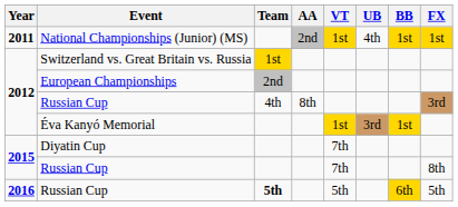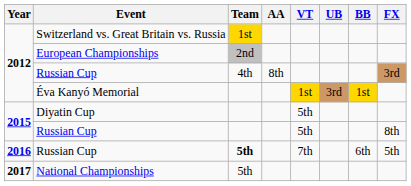- row: 2011 | National Championships (Junior) (MS) | 2nd | 1st | 4th | 1st | 1st
Diyatin Cup | VT: 7th -> 5th
2015 / Russian Cup | VT: 7th -> 5th
2016 / Russian Cup | VT: 5th -> 7th
2016 / Russian Cup | BB: gold background -> no background
+ row: 2017 | National Championships | 5th
